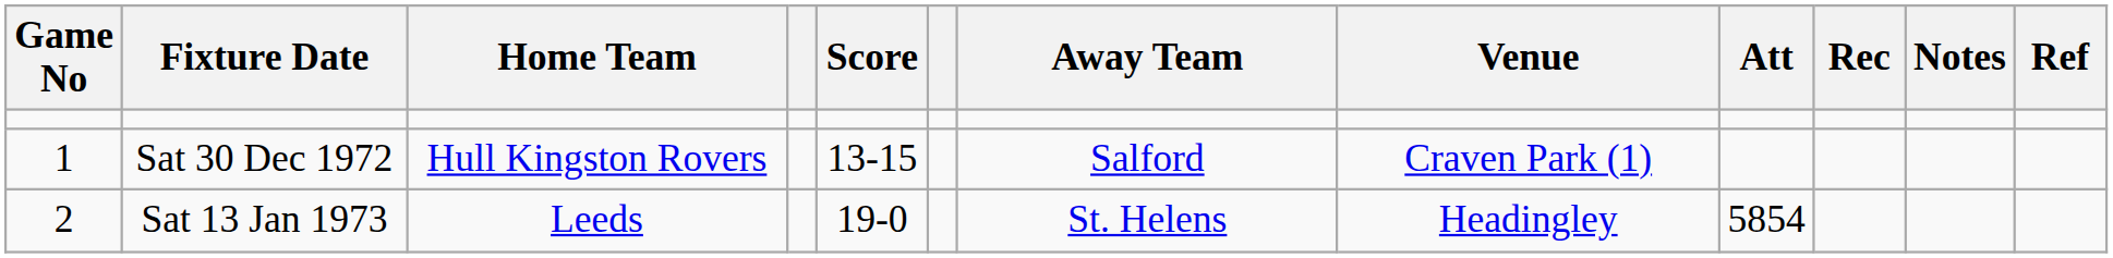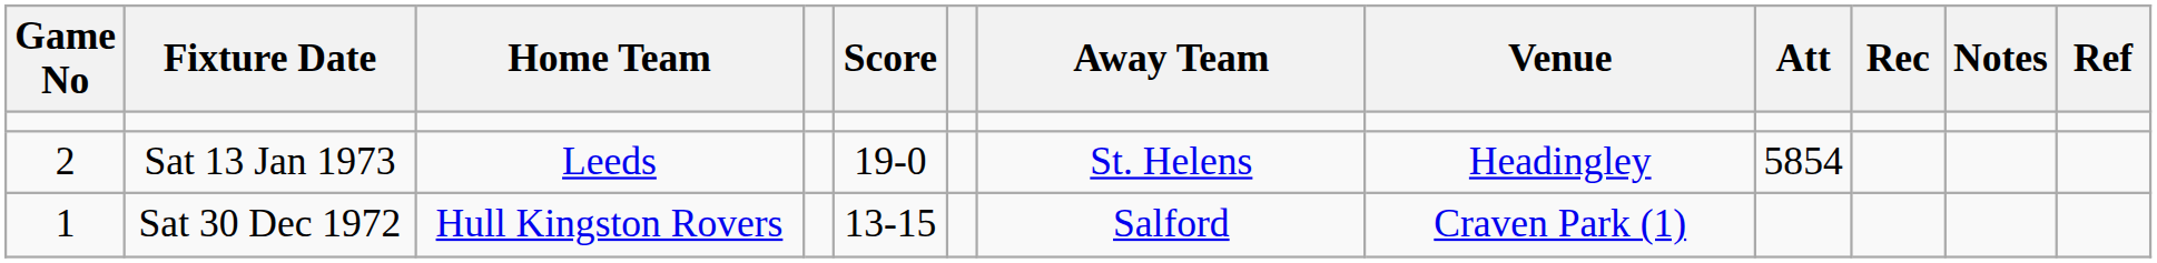rows swapped: Sat 30 Dec 1972 <-> Sat 13 Jan 1973
